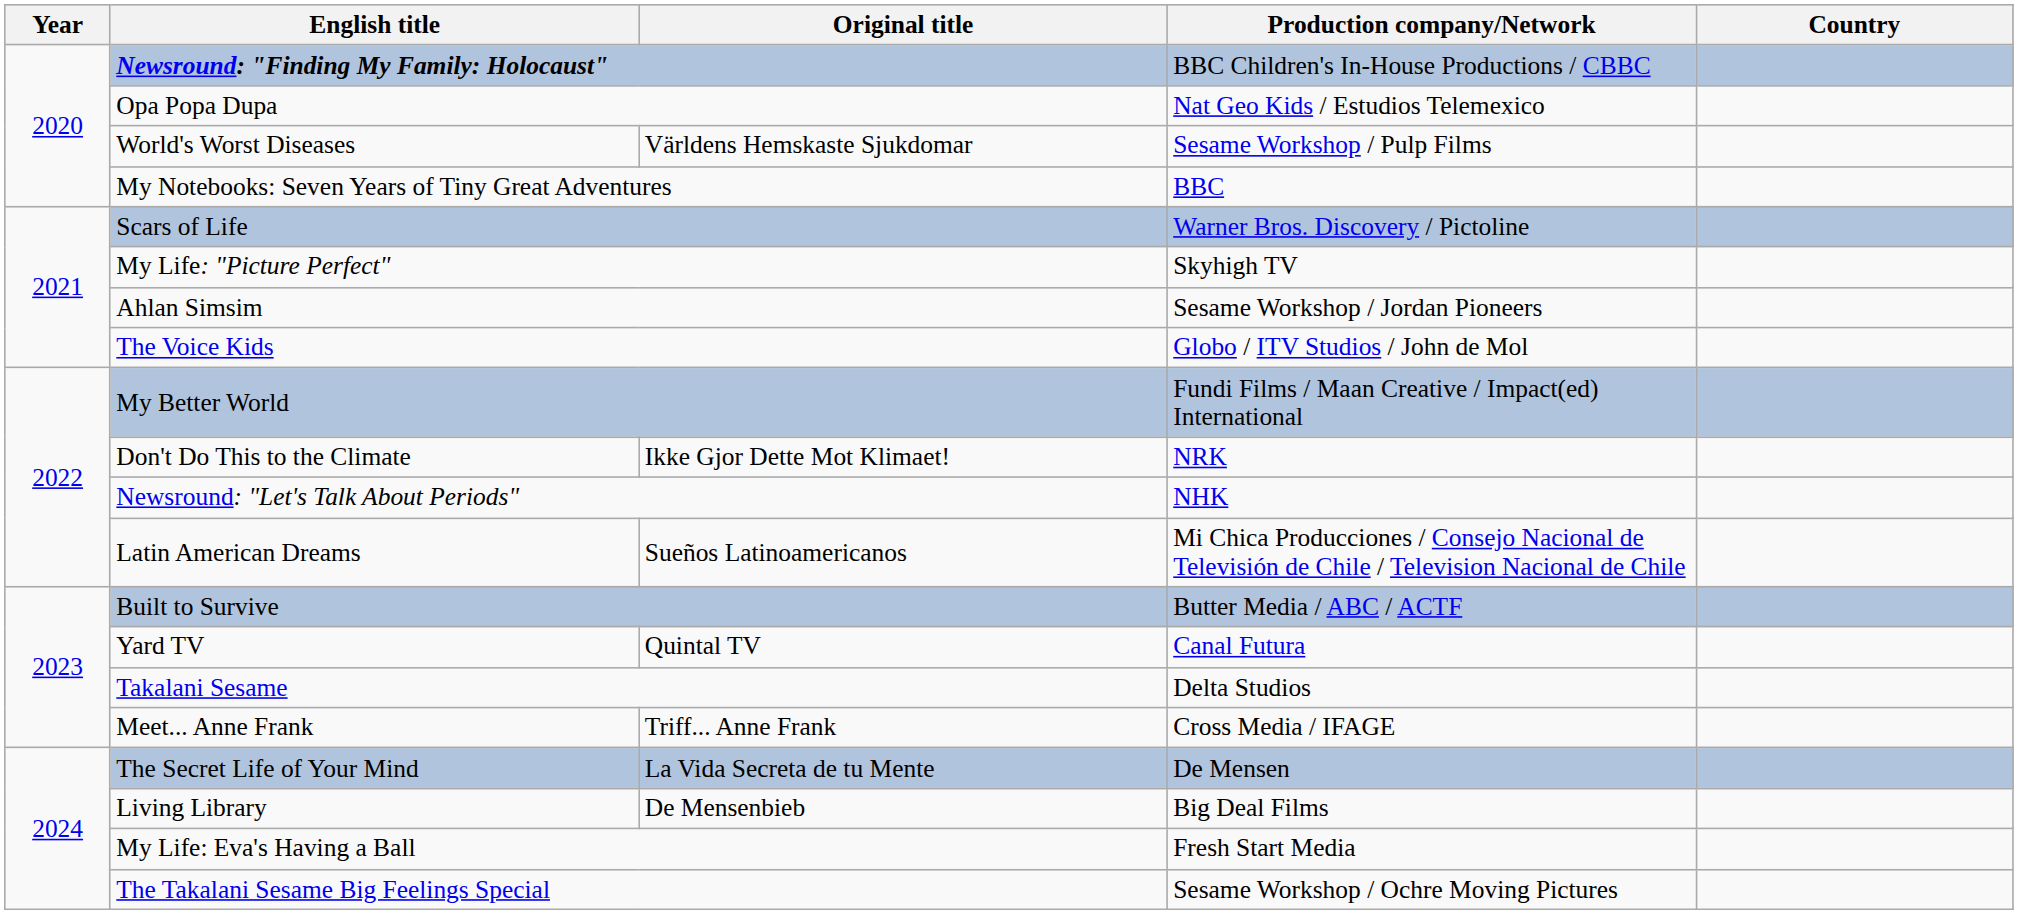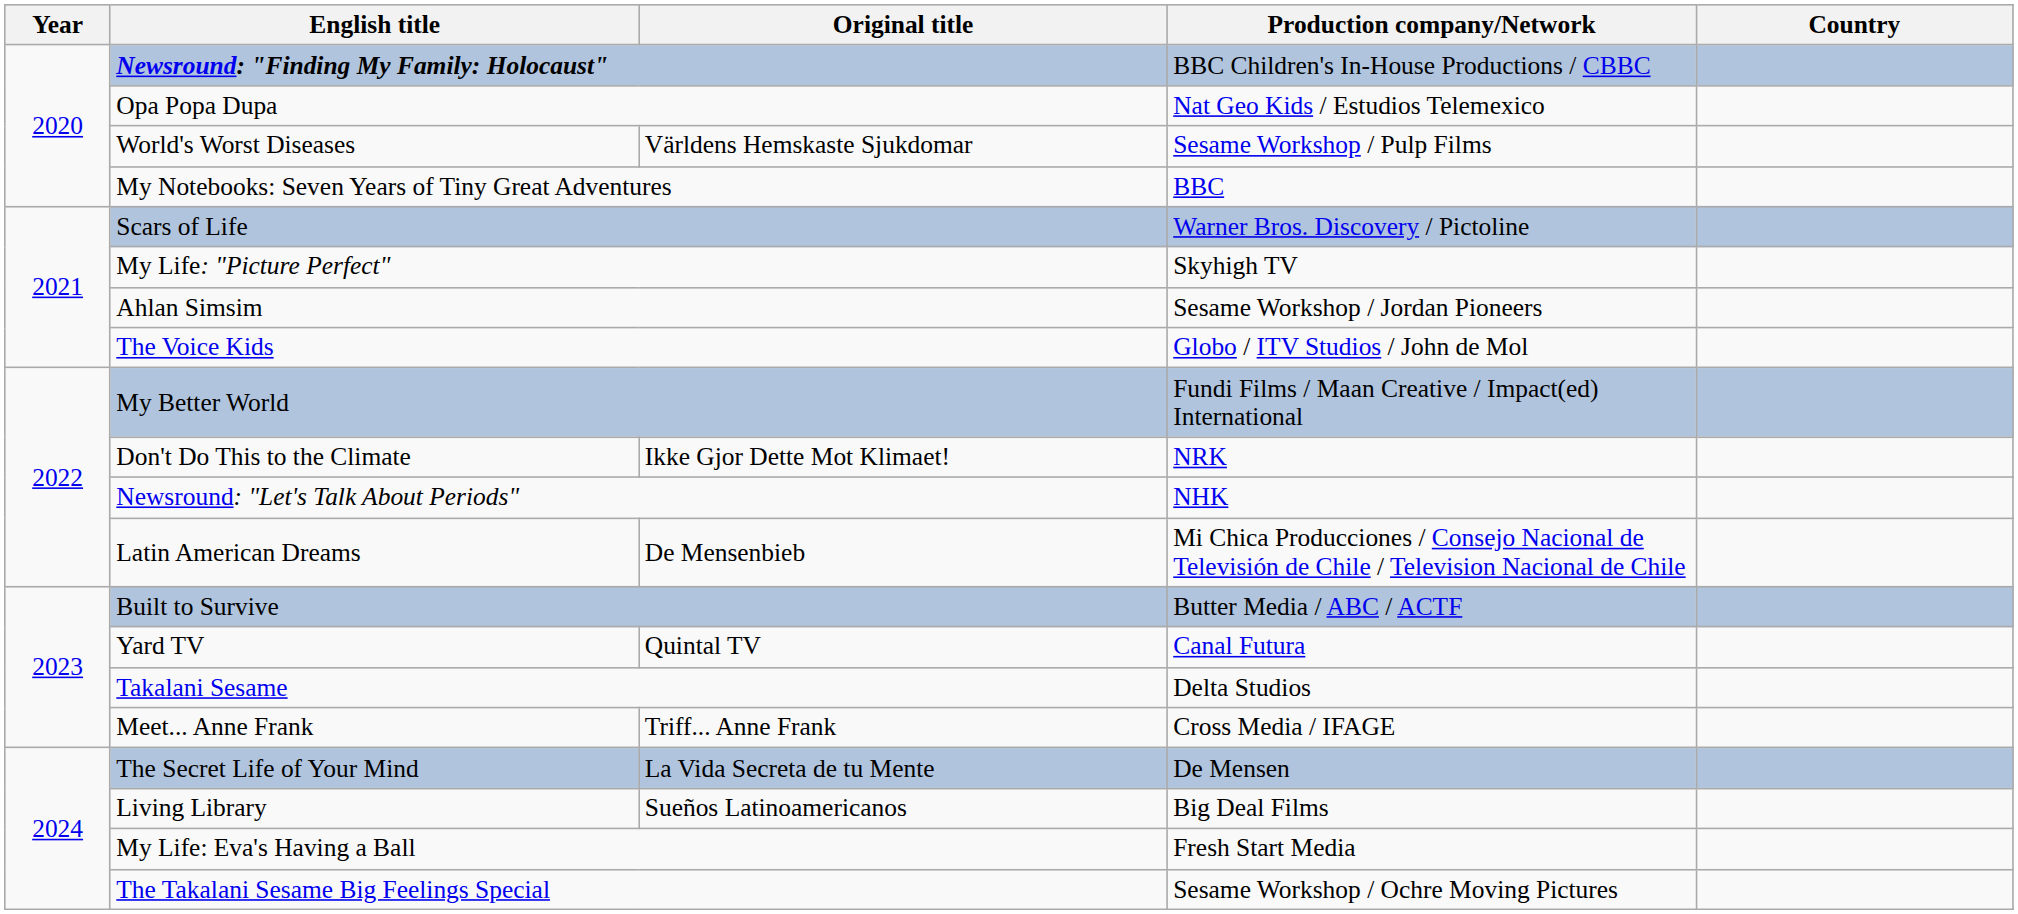Latin American Dreams | Original title: Sueños Latinoamericanos -> De Mensenbieb
Living Library | Original title: De Mensenbieb -> Sueños Latinoamericanos
